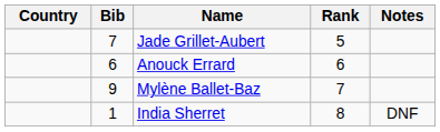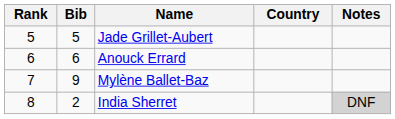columns swapped: Rank <-> Country
Jade Grillet-Aubert | Bib: 7 -> 5
India Sherret | Bib: 1 -> 2
India Sherret | Notes: no background -> lightgrey background
